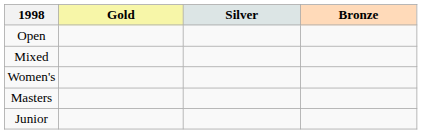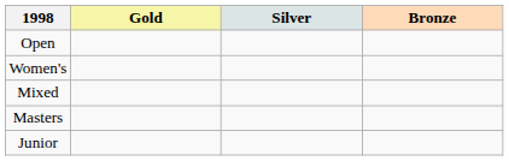rows swapped: Women's <-> Mixed
